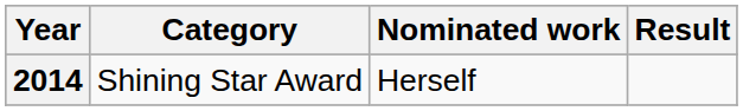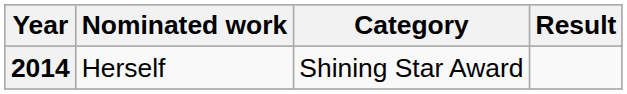columns swapped: Nominated work <-> Category
